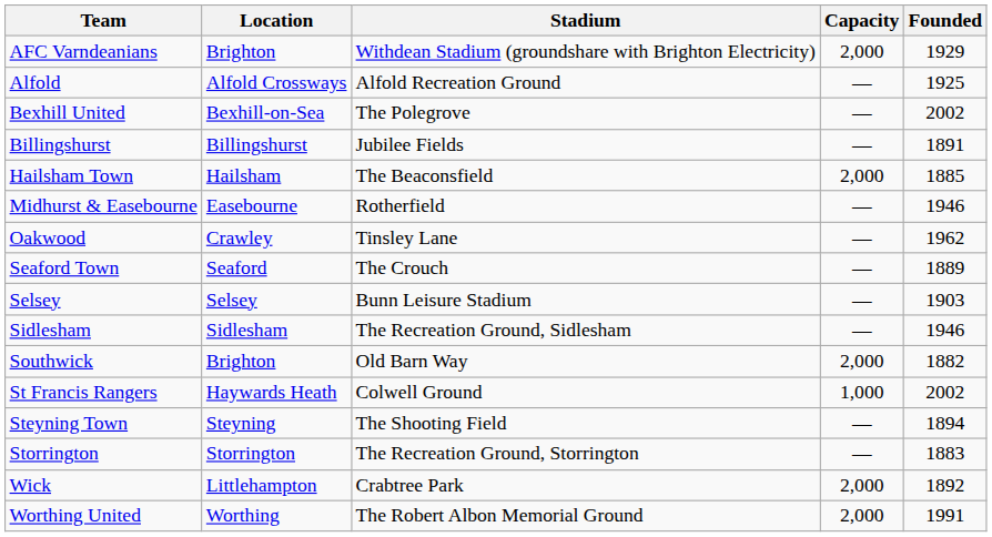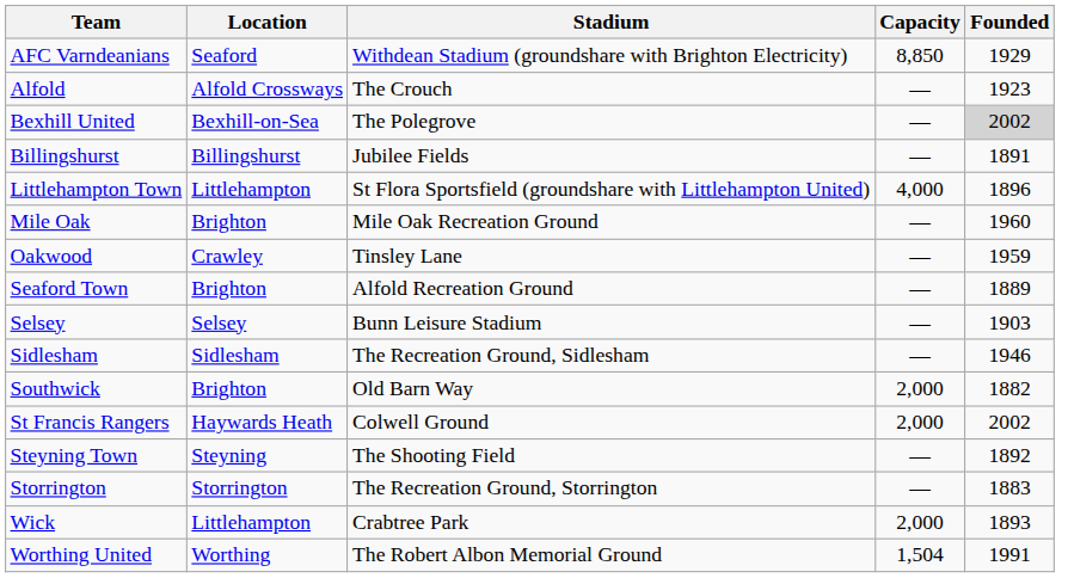AFC Varndeanians | Location: Brighton -> Seaford
AFC Varndeanians | Capacity: 2,000 -> 8,850
Alfold | Stadium: Alfold Recreation Ground -> The Crouch
Alfold | Founded: 1925 -> 1923
Bexhill United | Founded: no background -> lightgrey background
- row: Hailsham Town | Hailsham | The Beaconsfield | 2,000 | 1885
+ row: Littlehampton Town | Littlehampton | St Flora Sportsfield (groundshare with Littlehampton United) | 4,000 | 1896
- row: Midhurst & Easebourne | Easebourne | Rotherfield | — | 1946
+ row: Mile Oak | Brighton | Mile Oak Recreation Ground | — | 1960
Oakwood | Founded: 1962 -> 1959
Seaford Town | Location: Seaford -> Brighton
Seaford Town | Stadium: The Crouch -> Alfold Recreation Ground
St Francis Rangers | Capacity: 1,000 -> 2,000
Steyning Town | Founded: 1894 -> 1892
Wick | Founded: 1892 -> 1893
Worthing United | Capacity: 2,000 -> 1,504
